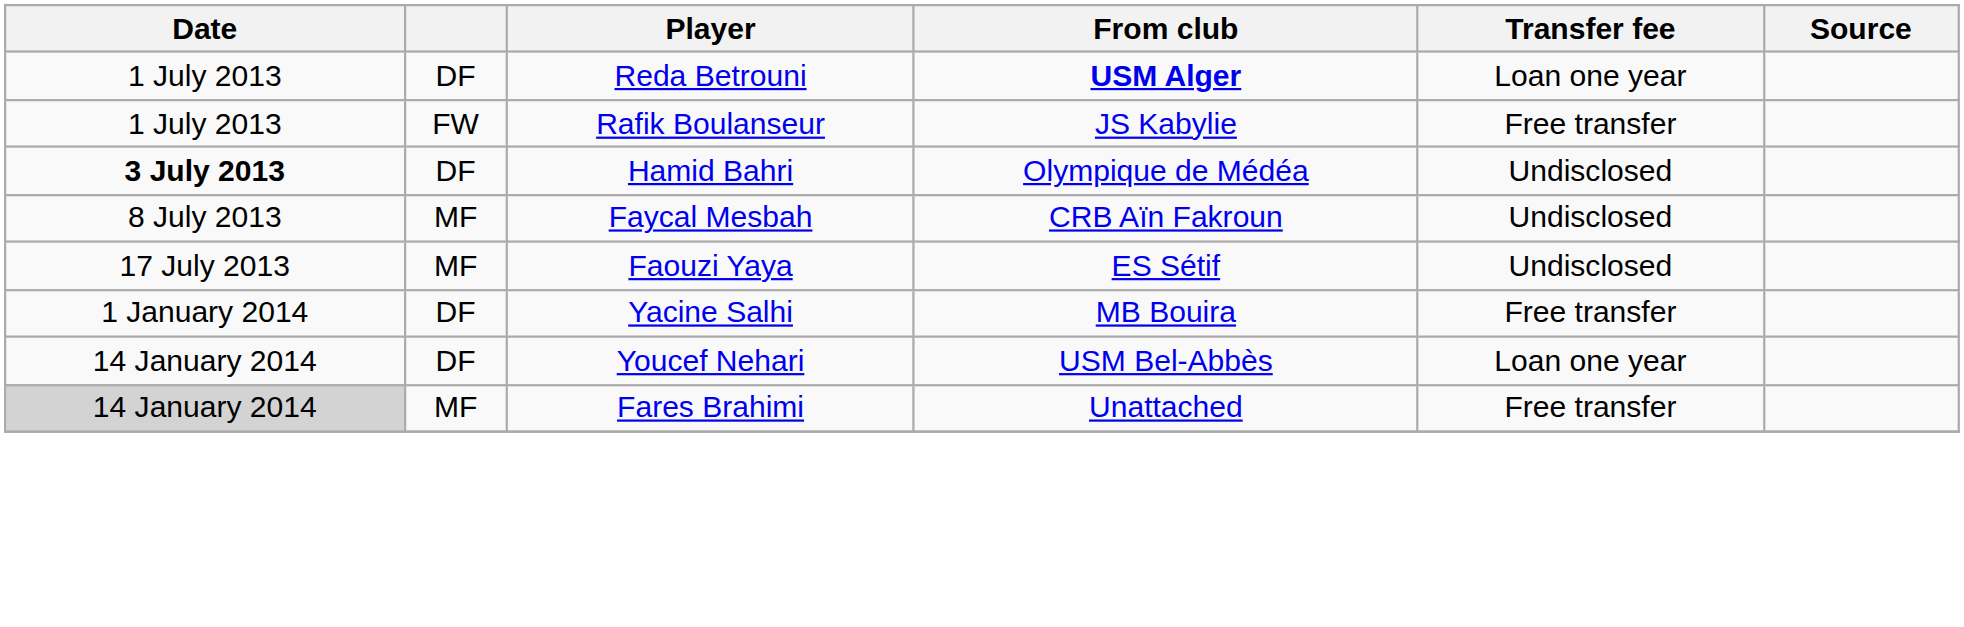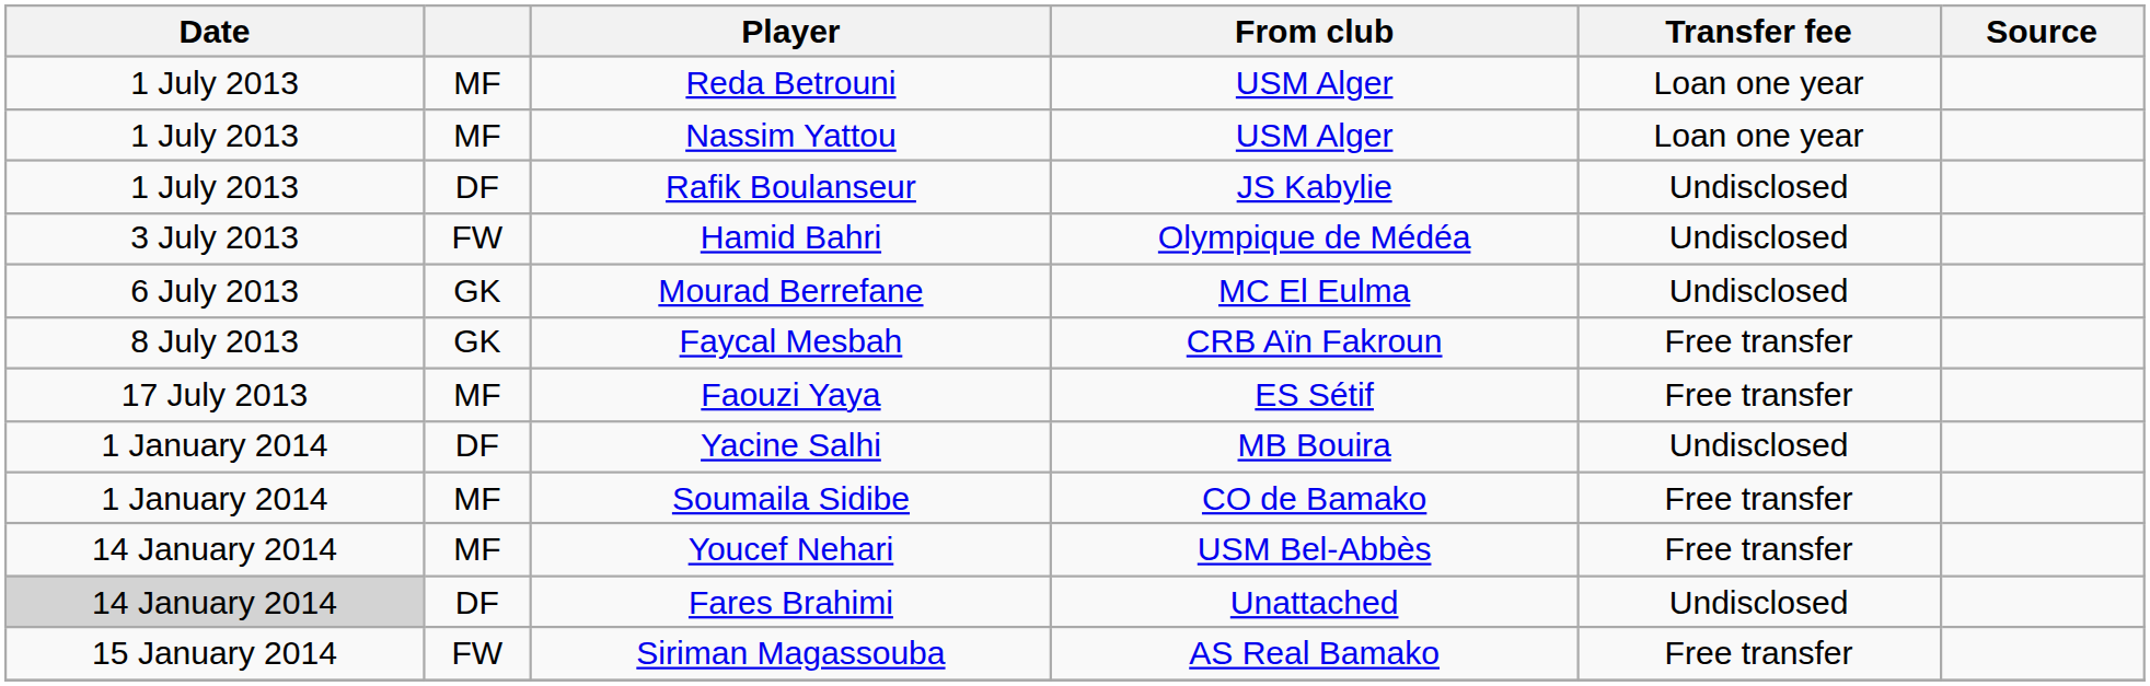Reda Betrouni | column 2: DF -> MF
Reda Betrouni | From club: bold -> normal
+ row: 1 July 2013 | MF | Nassim Yattou | USM Alger | Loan one year
Rafik Boulanseur | column 2: FW -> DF
Rafik Boulanseur | Transfer fee: Free transfer -> Undisclosed
Hamid Bahri | Date: bold -> normal
Hamid Bahri | column 2: DF -> FW
+ row: 6 July 2013 | GK | Mourad Berrefane | MC El Eulma | Undisclosed
Faycal Mesbah | column 2: MF -> GK
Faycal Mesbah | Transfer fee: Undisclosed -> Free transfer
Faouzi Yaya | Transfer fee: Undisclosed -> Free transfer
Yacine Salhi | Transfer fee: Free transfer -> Undisclosed
+ row: 1 January 2014 | MF | Soumaila Sidibe | CO de Bamako | Free transfer
Youcef Nehari | column 2: DF -> MF
Youcef Nehari | Transfer fee: Loan one year -> Free transfer
Fares Brahimi | column 2: MF -> DF
Fares Brahimi | Transfer fee: Free transfer -> Undisclosed
+ row: 15 January 2014 | FW | Siriman Magassouba | AS Real Bamako | Free transfer
